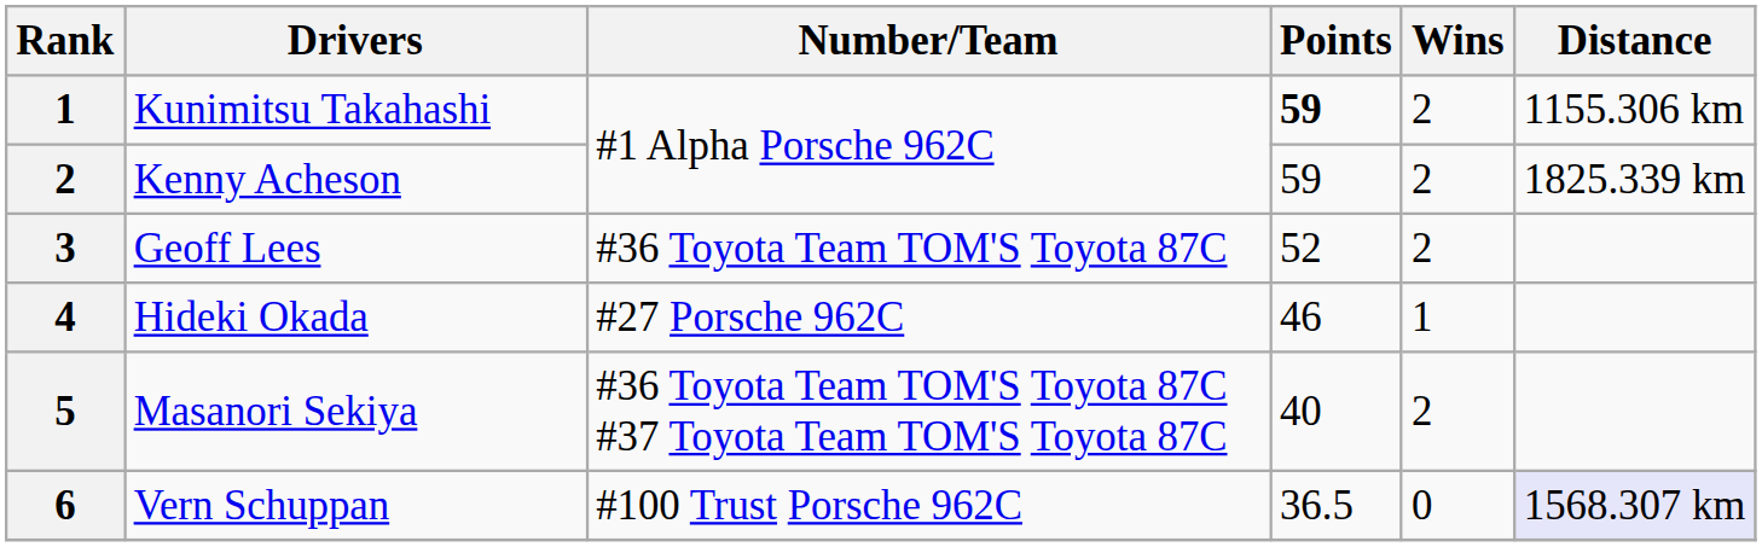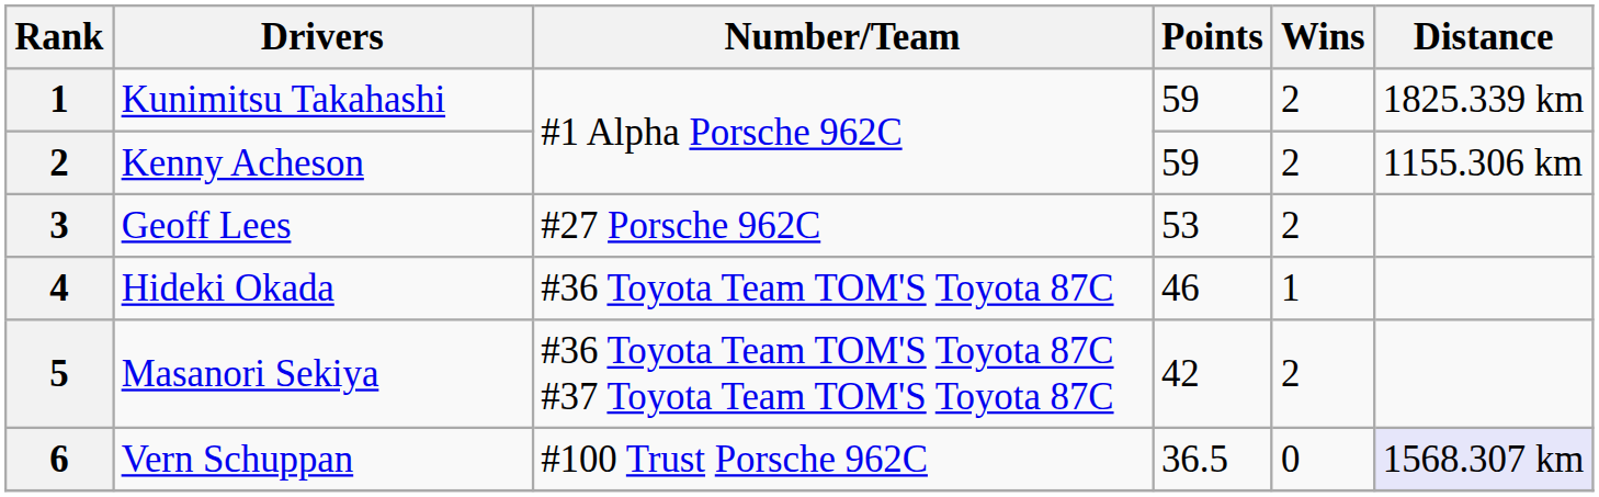Kunimitsu Takahashi | Points: bold -> normal
Kunimitsu Takahashi | Distance: 1155.306 km -> 1825.339 km
Kenny Acheson | Distance: 1825.339 km -> 1155.306 km
Geoff Lees | Number/Team: #36 Toyota Team TOM'S Toyota 87C -> #27 Porsche 962C
Geoff Lees | Points: 52 -> 53
Hideki Okada | Number/Team: #27 Porsche 962C -> #36 Toyota Team TOM'S Toyota 87C
Masanori Sekiya | Points: 40 -> 42
